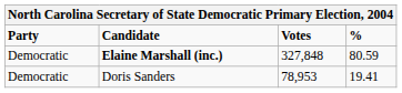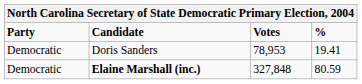rows swapped: Elaine Marshall (inc.) <-> Doris Sanders
